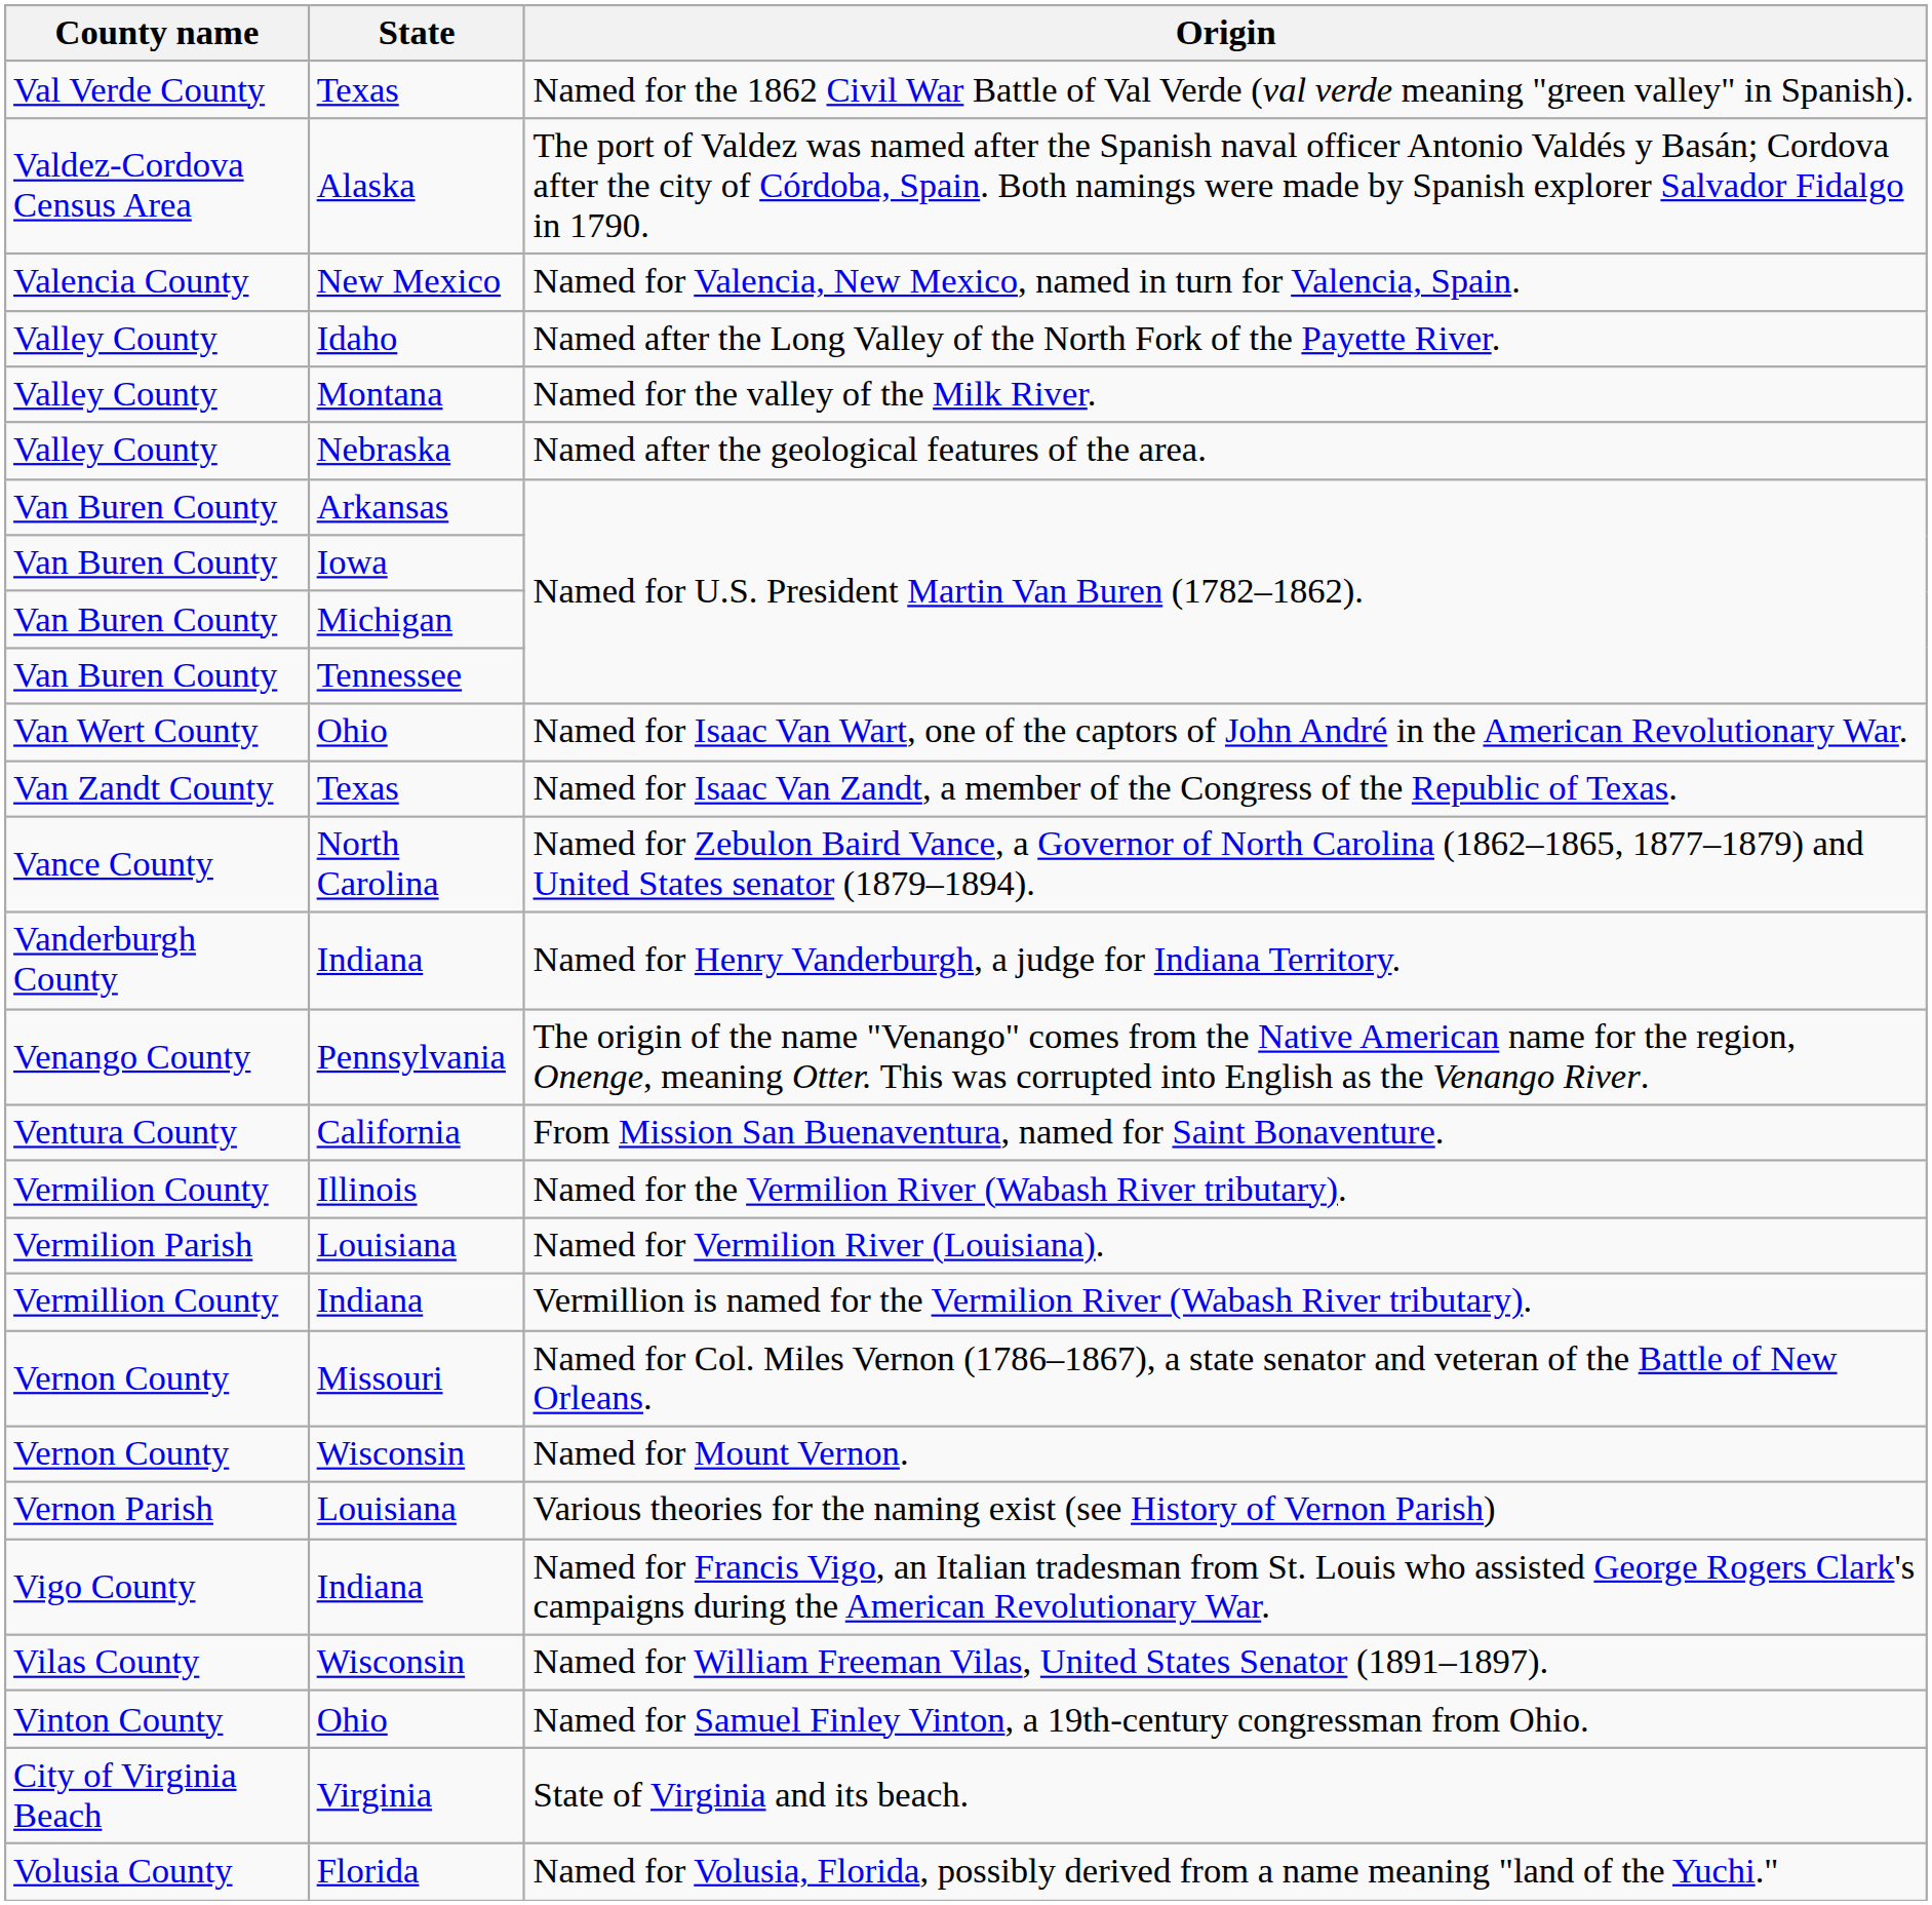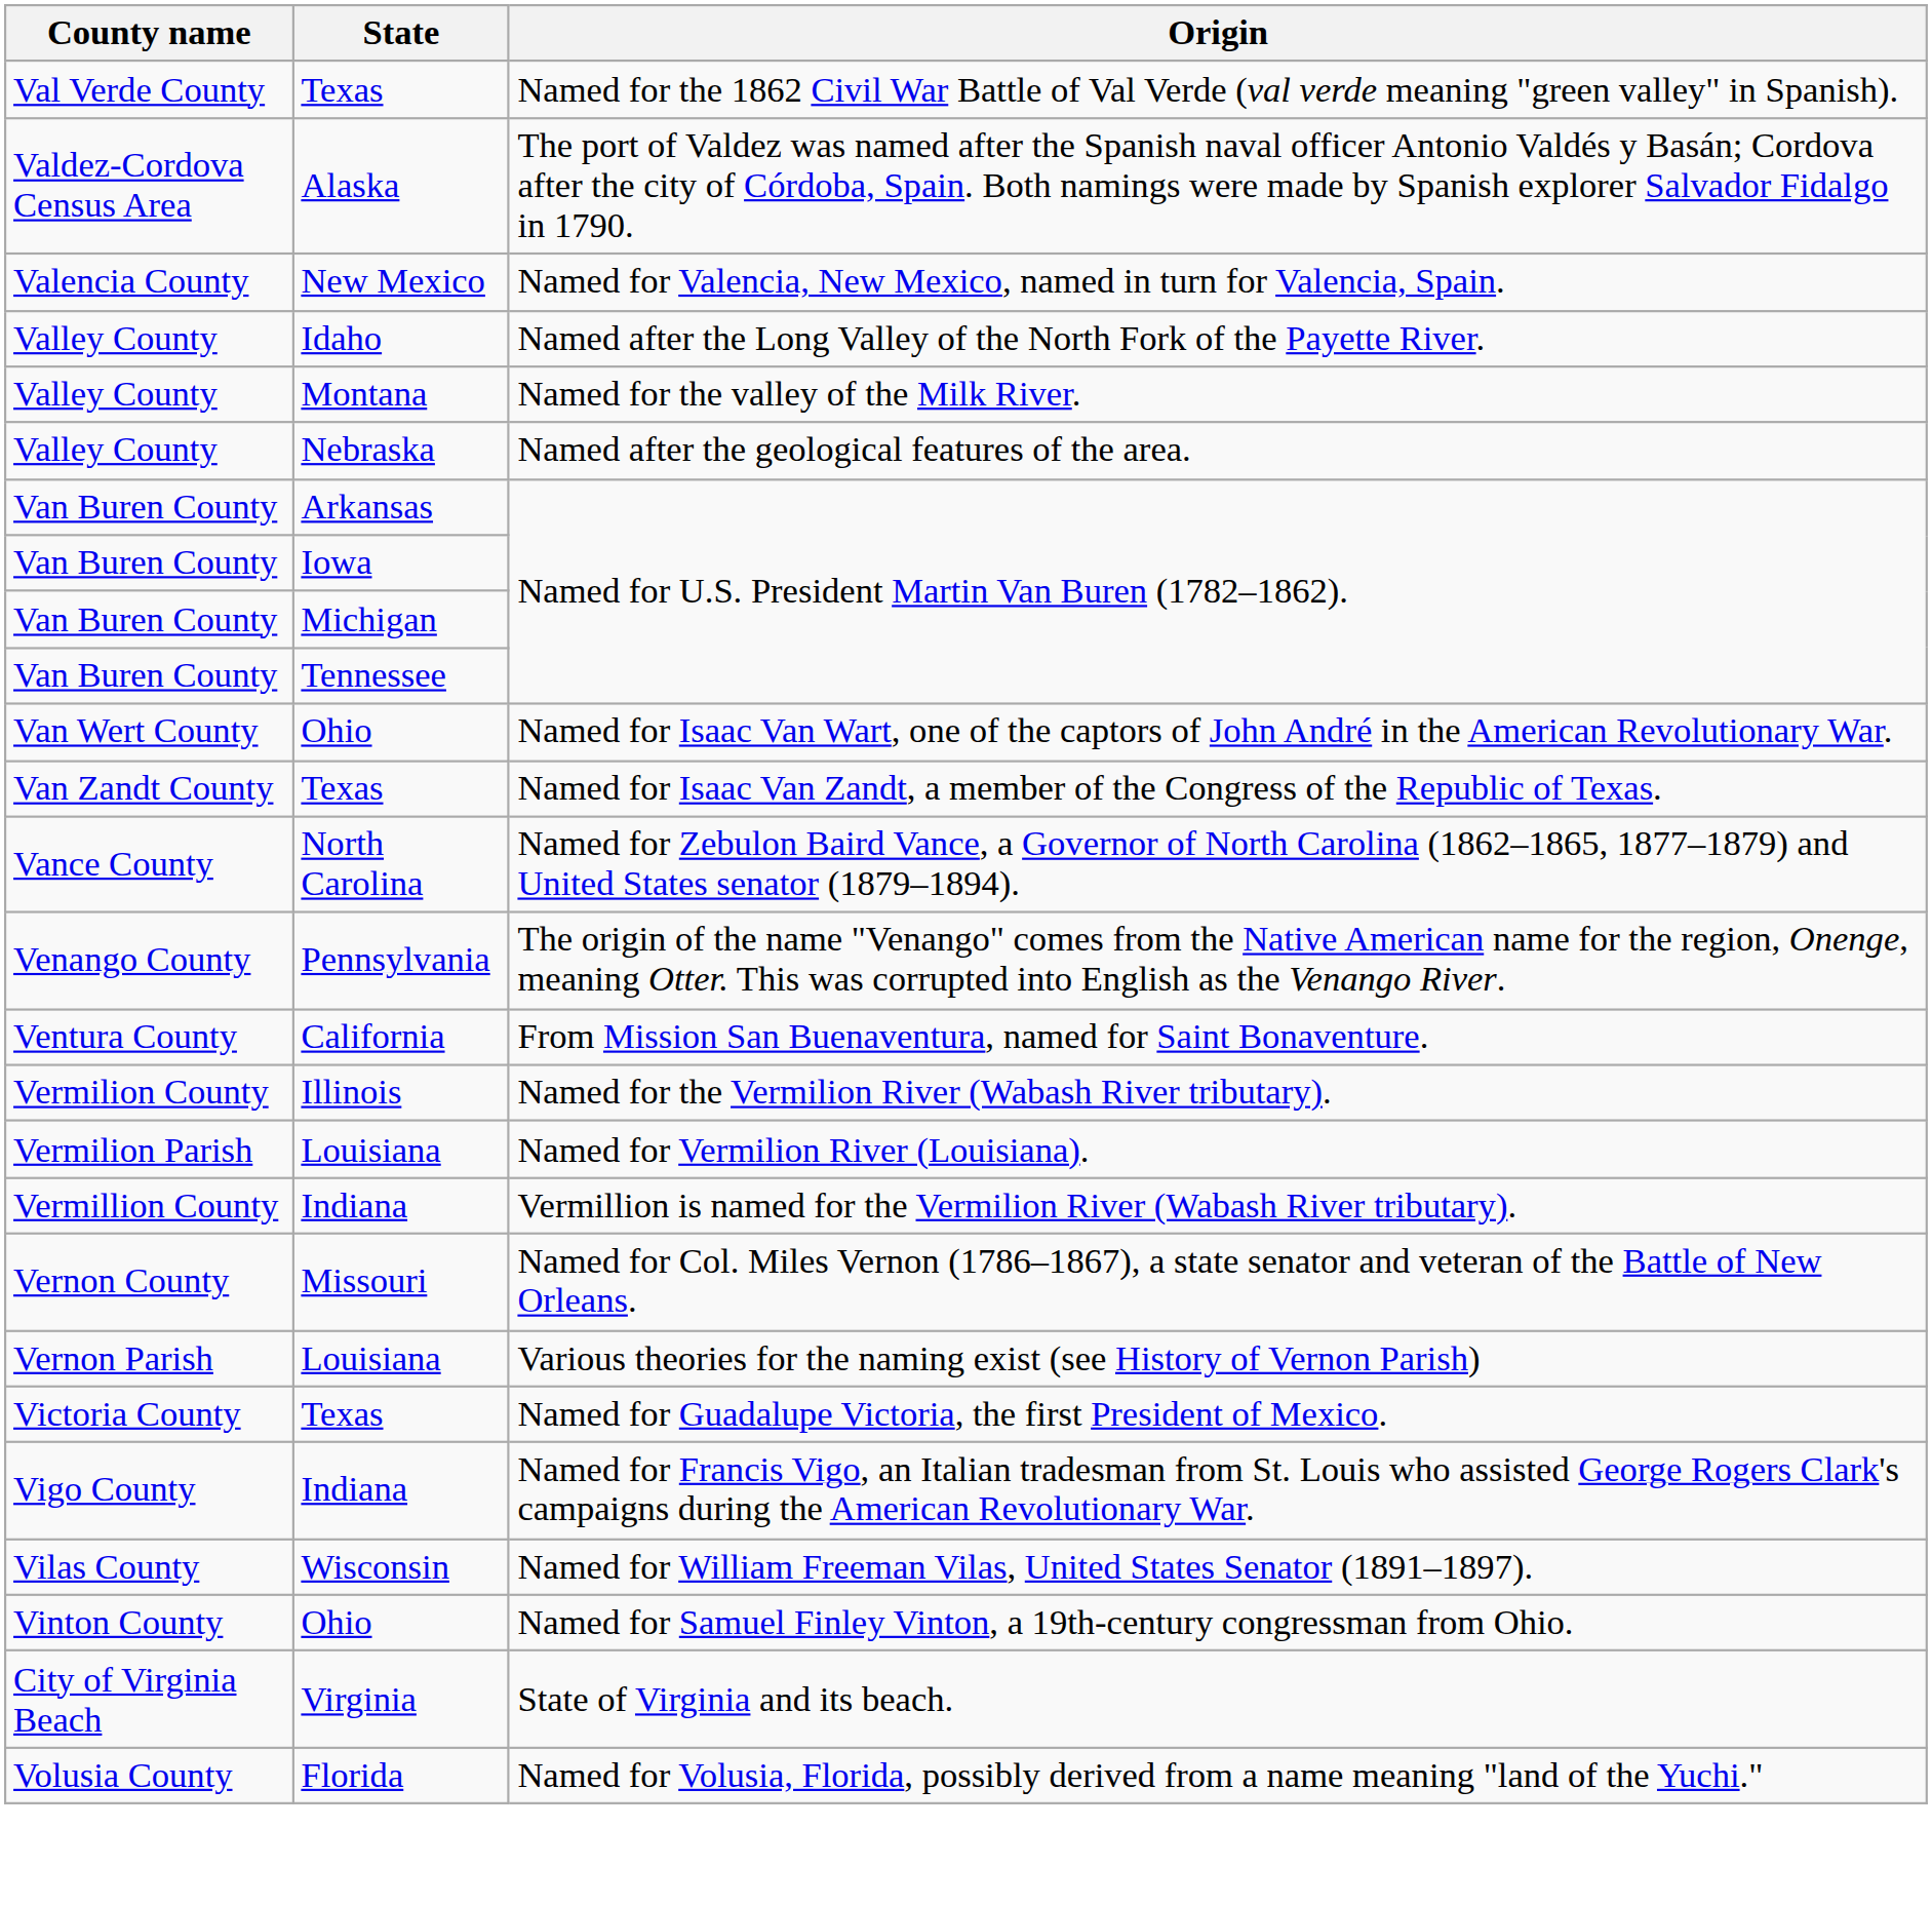- row: Vanderburgh County | Indiana | Named for Henry Vanderburgh, a judge for Indiana Territory.
- row: Vernon County | Wisconsin | Named for Mount Vernon.
+ row: Victoria County | Texas | Named for Guadalupe Victoria, the first President of Mexico.
